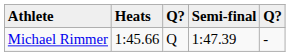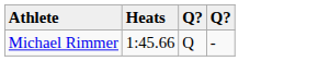- column: Semi-final | 1:47.39
